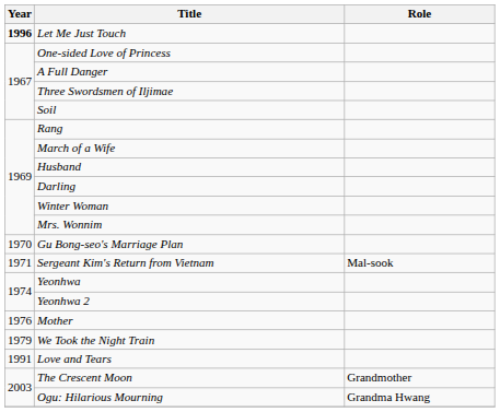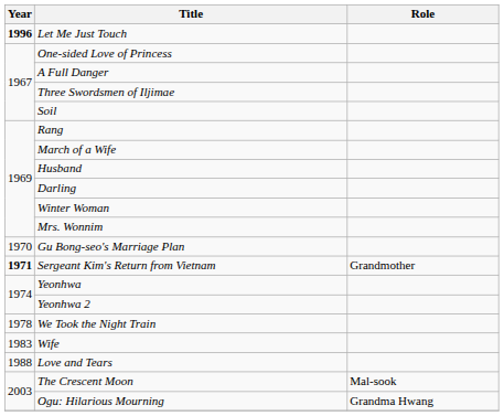Sergeant Kim's Return from Vietnam | Year: normal -> bold
Sergeant Kim's Return from Vietnam | Role: Mal-sook -> Grandmother
- row: 1976 | Mother
We Took the Night Train | Year: 1979 -> 1978
+ row: 1983 | Wife
Love and Tears | Year: 1991 -> 1988
The Crescent Moon | Role: Grandmother -> Mal-sook
